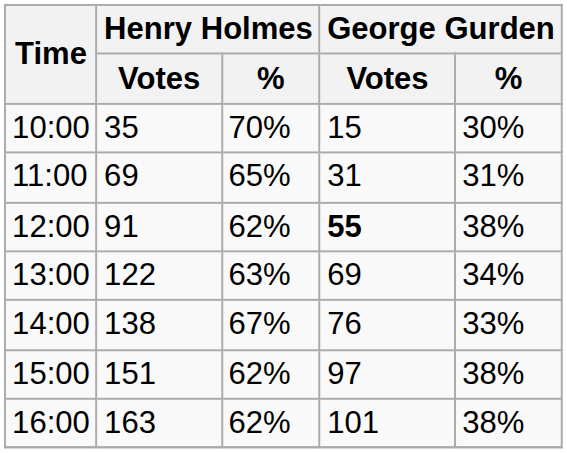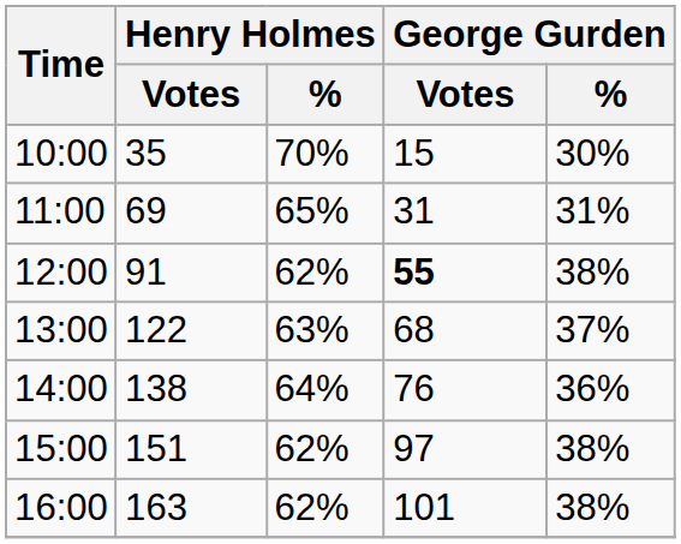13:00 | George Gurden / Votes: 69 -> 68
13:00 | George Gurden / %: 34% -> 37%
14:00 | Henry Holmes / %: 67% -> 64%
14:00 | George Gurden / %: 33% -> 36%
